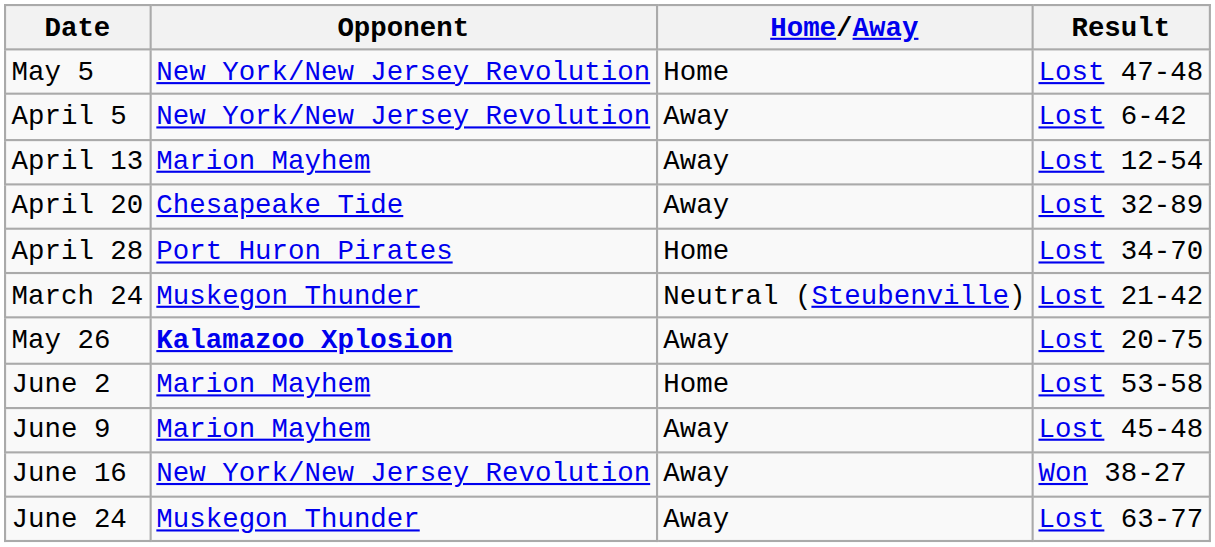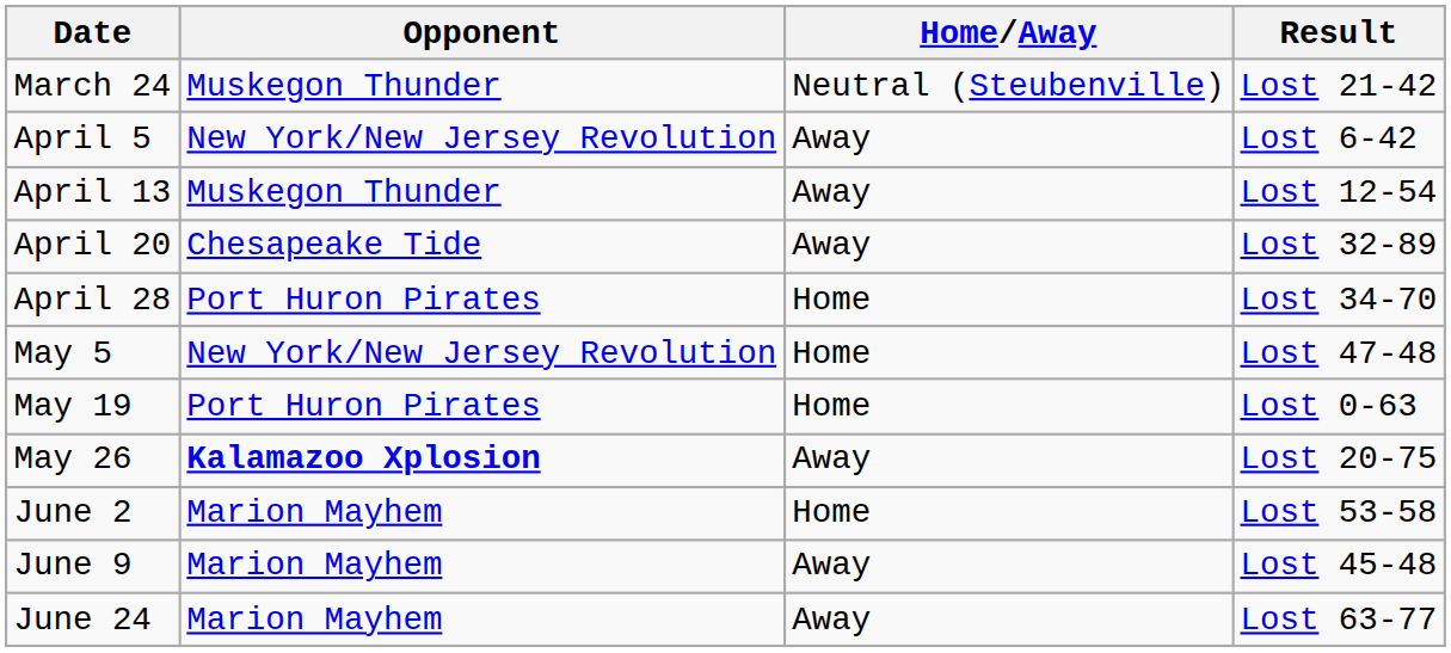rows swapped: March 24 <-> May 5
April 13 | Opponent: Marion Mayhem -> Muskegon Thunder
+ row: May 19 | Port Huron Pirates | Home | Lost 0-63
- row: June 16 | New York/New Jersey Revolution | Away | Won 38-27
June 24 | Opponent: Muskegon Thunder -> Marion Mayhem
